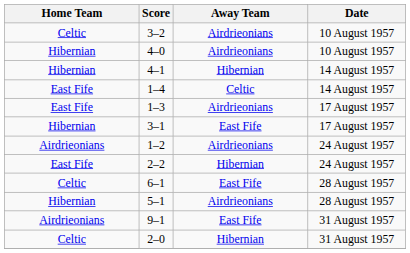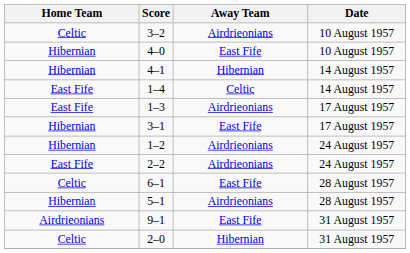4–0 | Away Team: Airdrieonians -> East Fife
1–2 | Home Team: Airdrieonians -> Hibernian
2–2 | Away Team: Hibernian -> Airdrieonians
